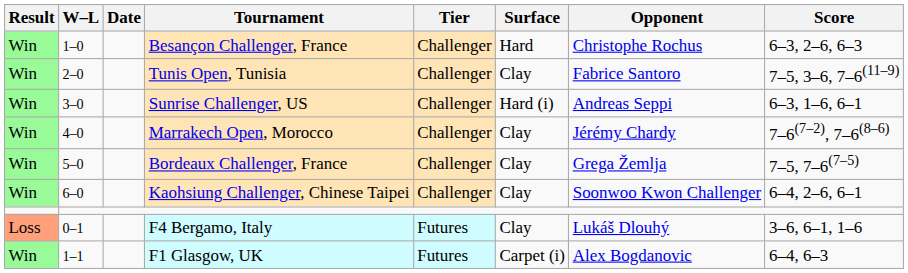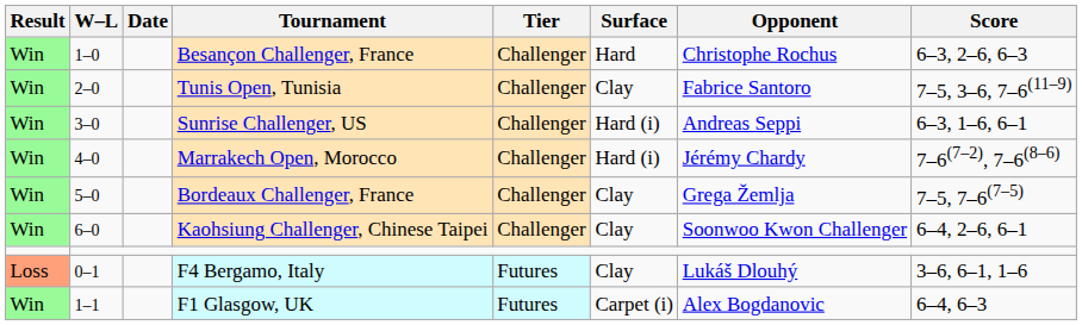Marrakech Open, Morocco | Surface: Clay -> Hard (i)
